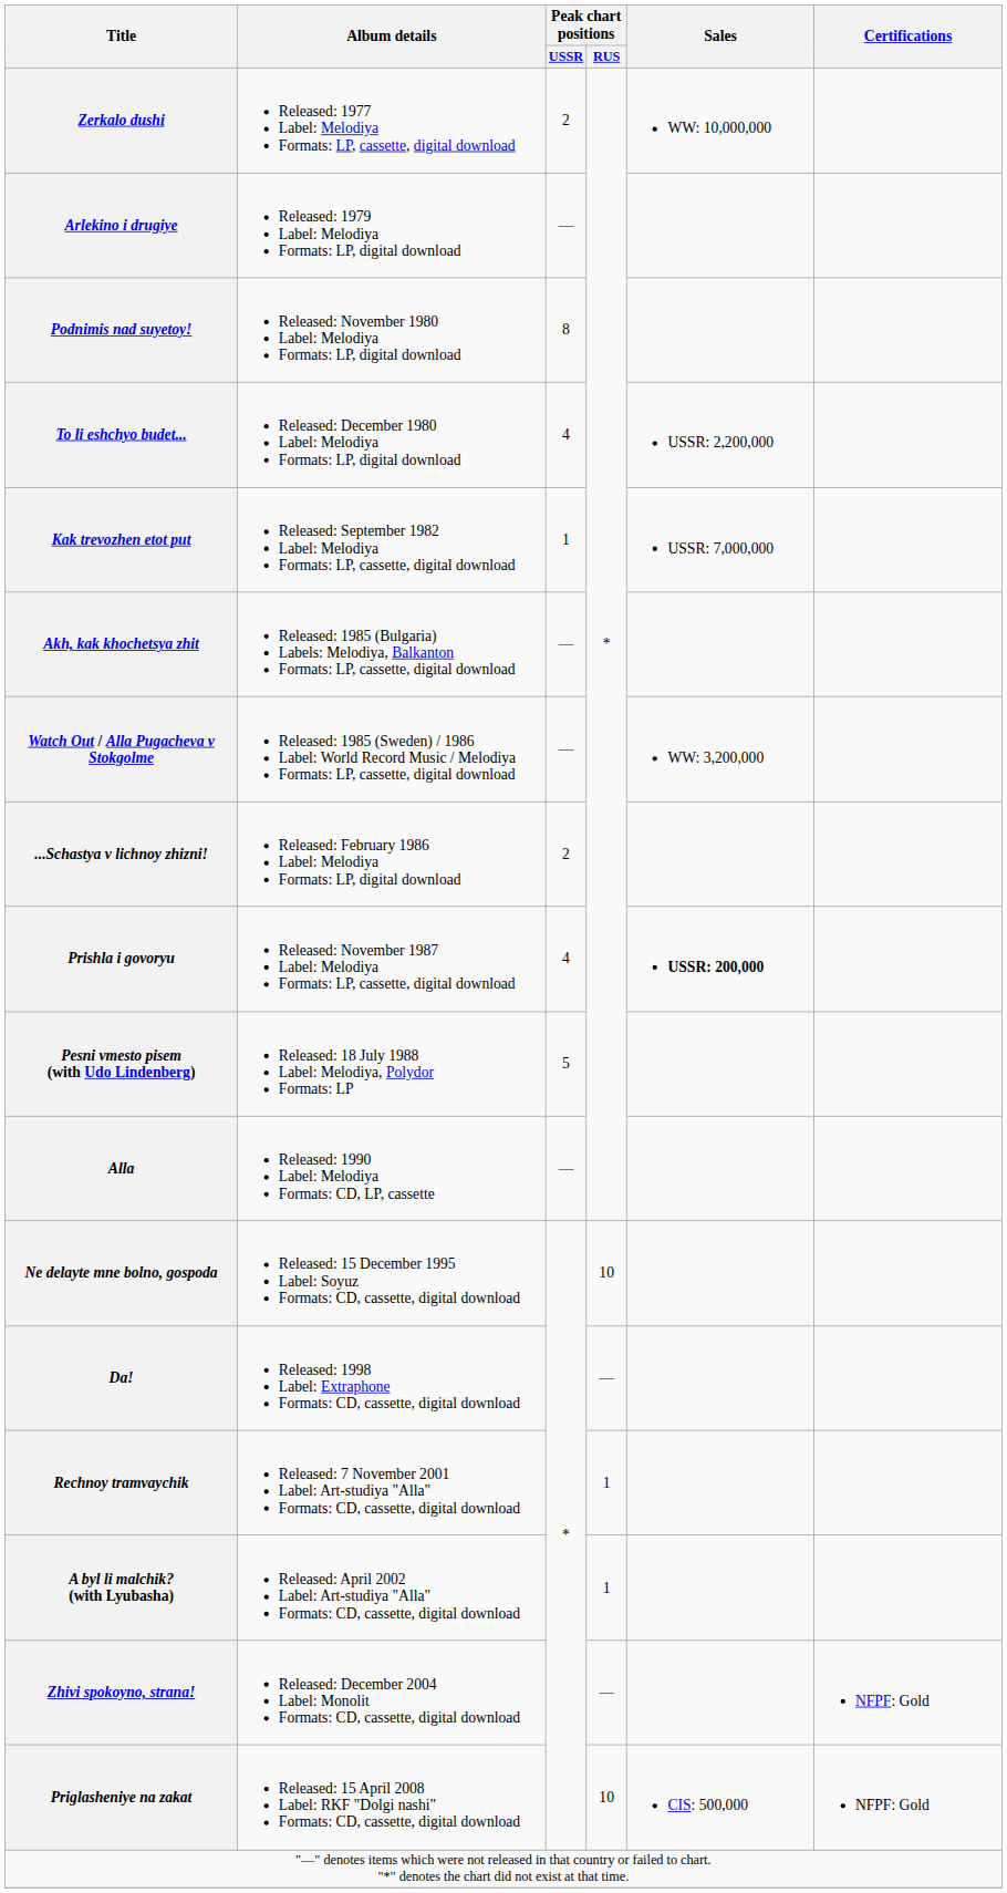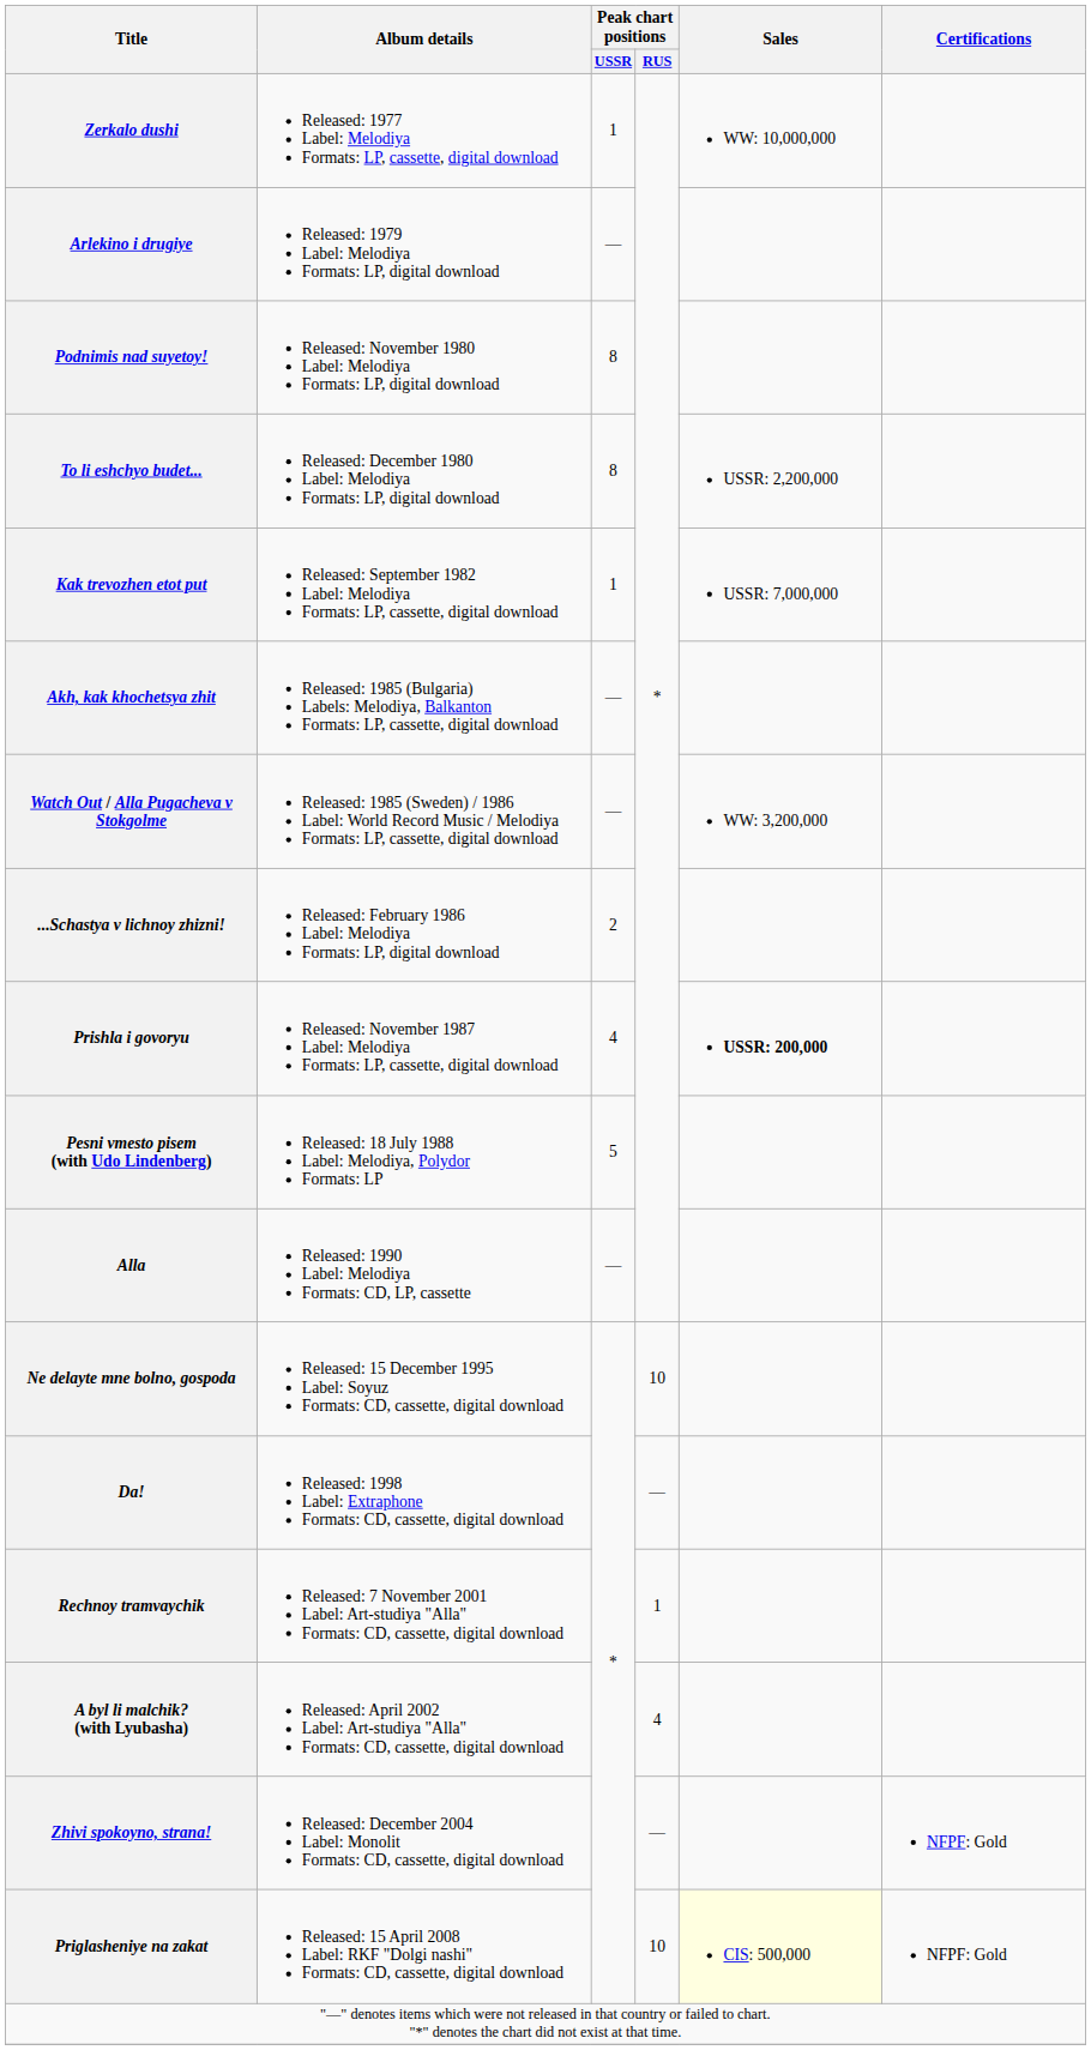Zerkalo dushi | Peak chart positions / USSR: 2 -> 1
To li eshchyo budet... | Peak chart positions / USSR: 4 -> 8
A byl li malchik? (with Lyubasha) | Peak chart positions / RUS: 1 -> 4
Priglasheniye na zakat | Sales: no background -> lightyellow background
